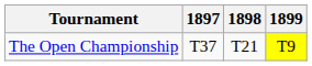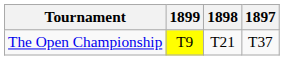columns swapped: 1897 <-> 1899
